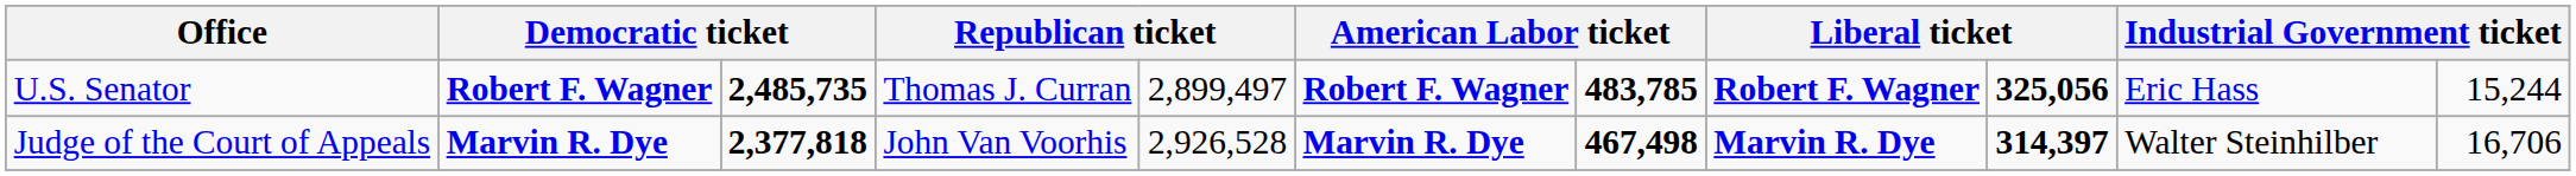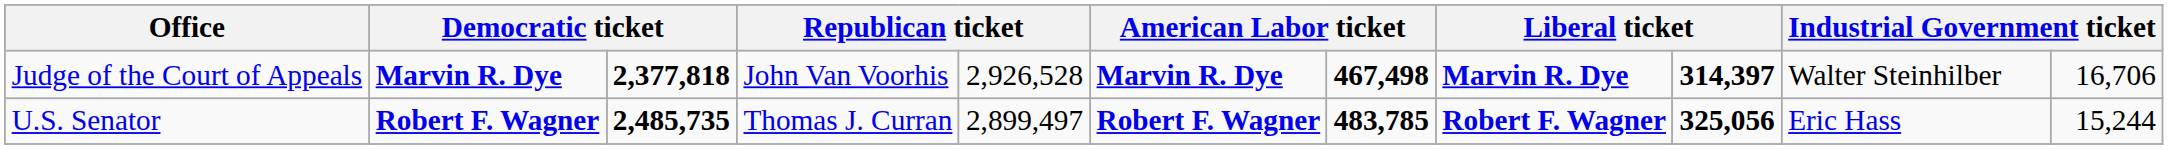rows swapped: Judge of the Court of Appeals <-> U.S. Senator
